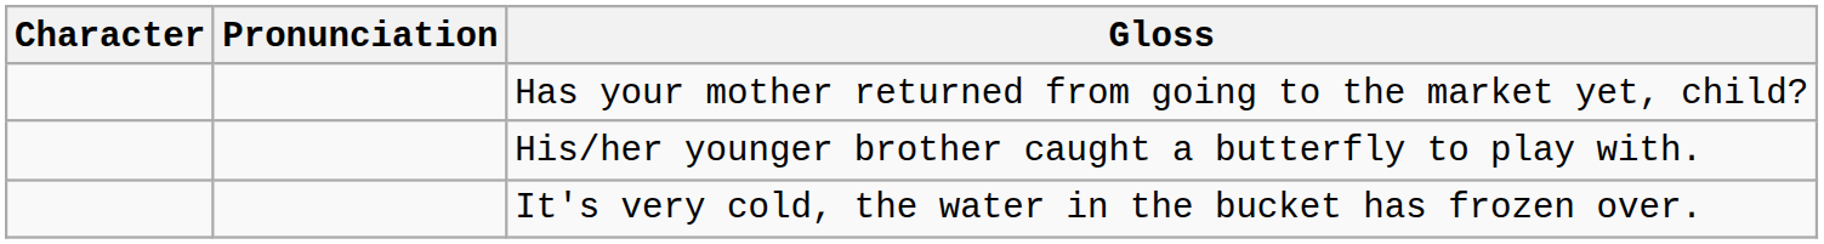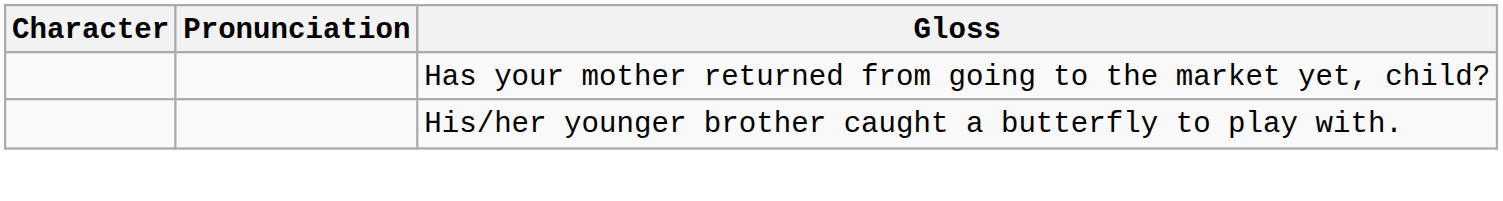- row: It's very cold, the water in the bucket has frozen over.
